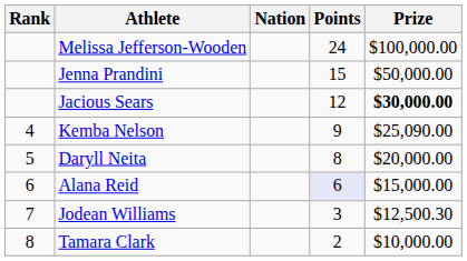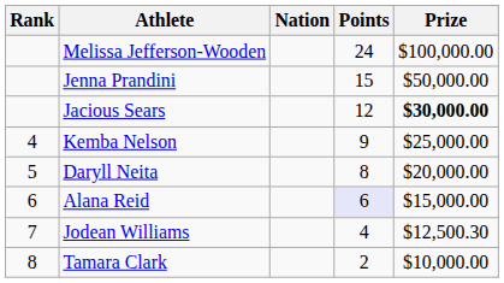Kemba Nelson | Prize: $25,090.00 -> $25,000.00
Jodean Williams | Points: 3 -> 4
